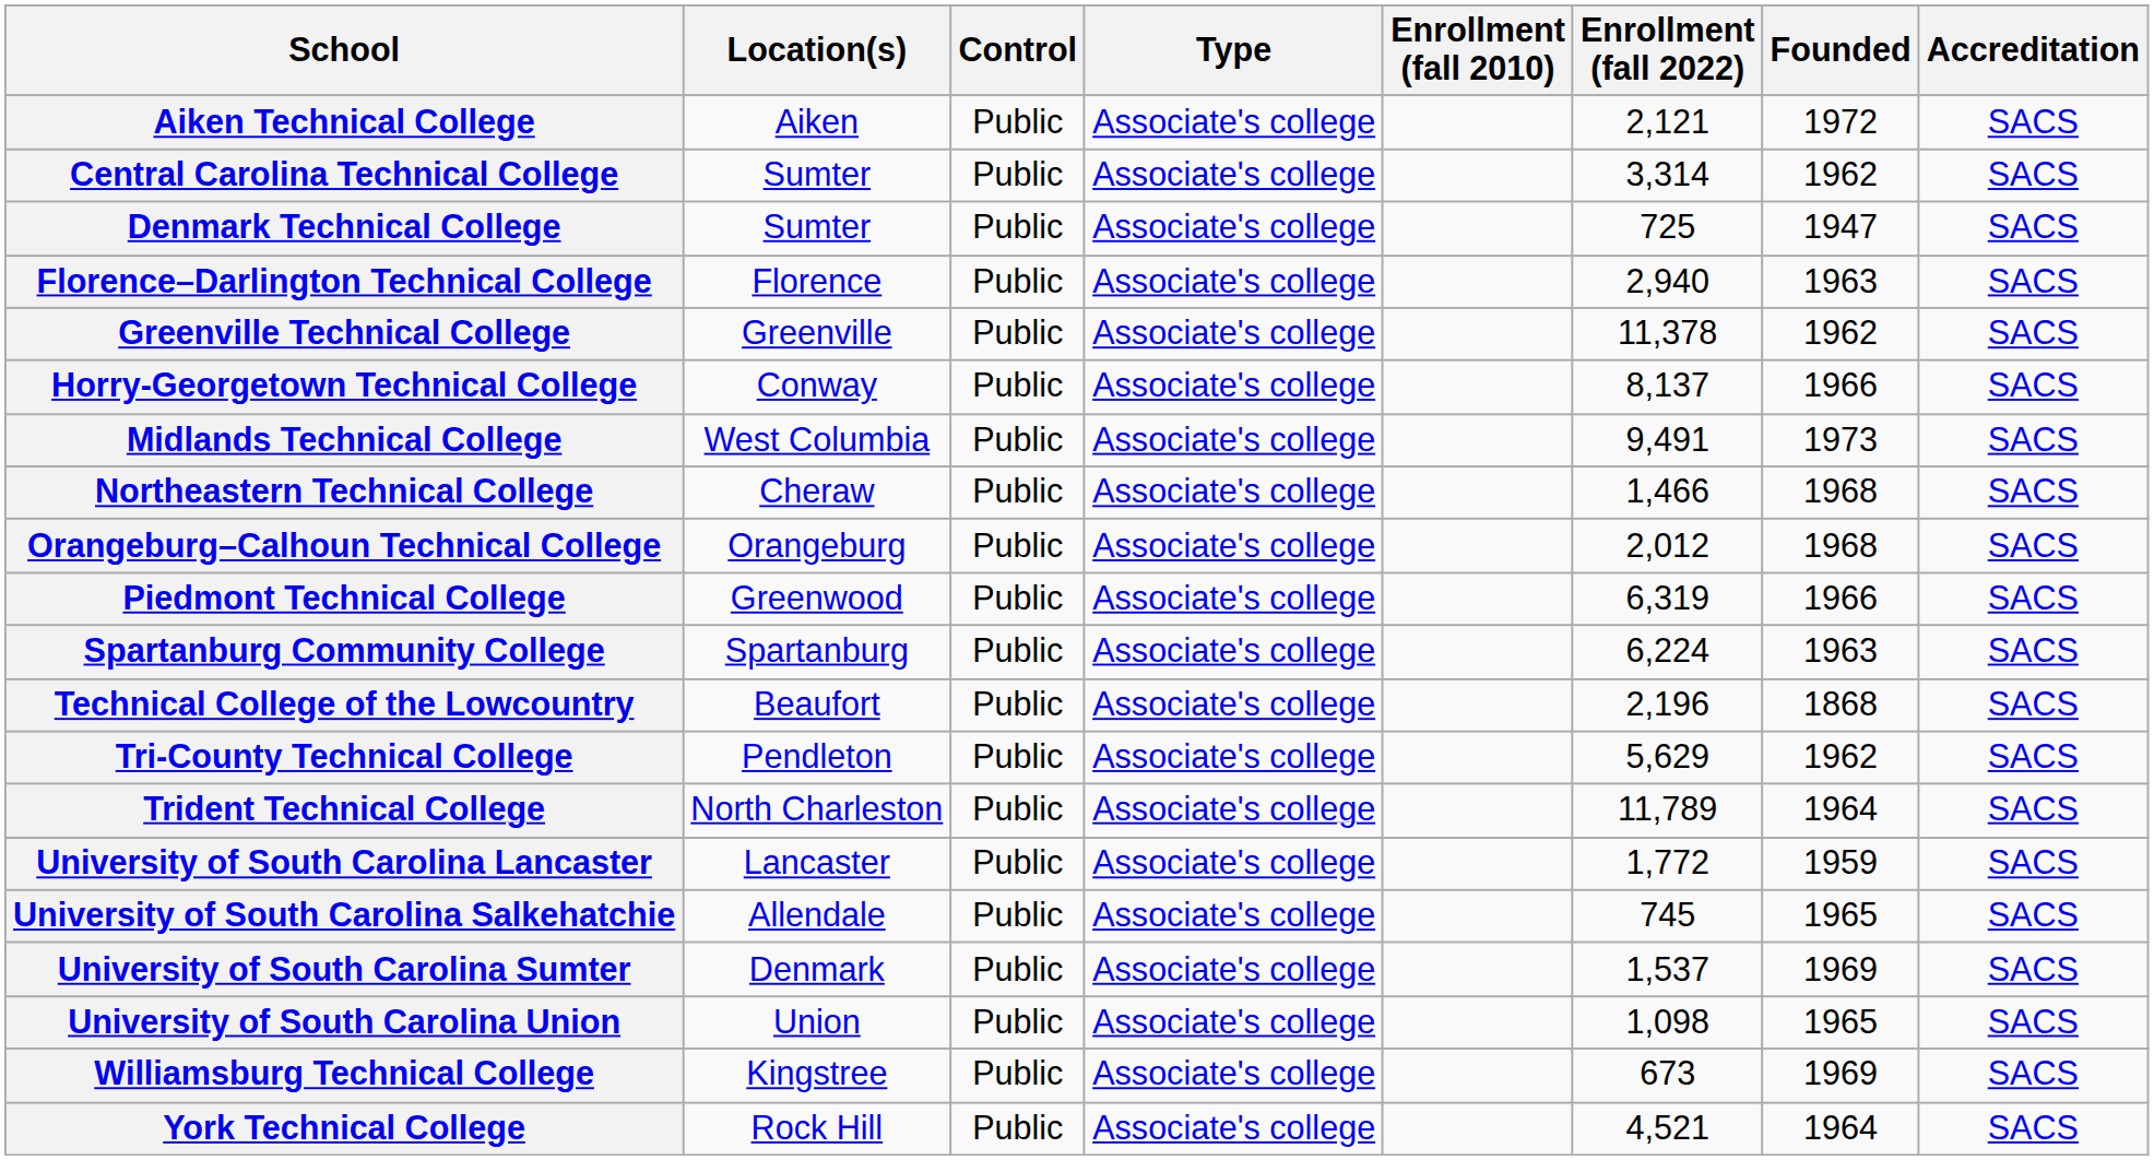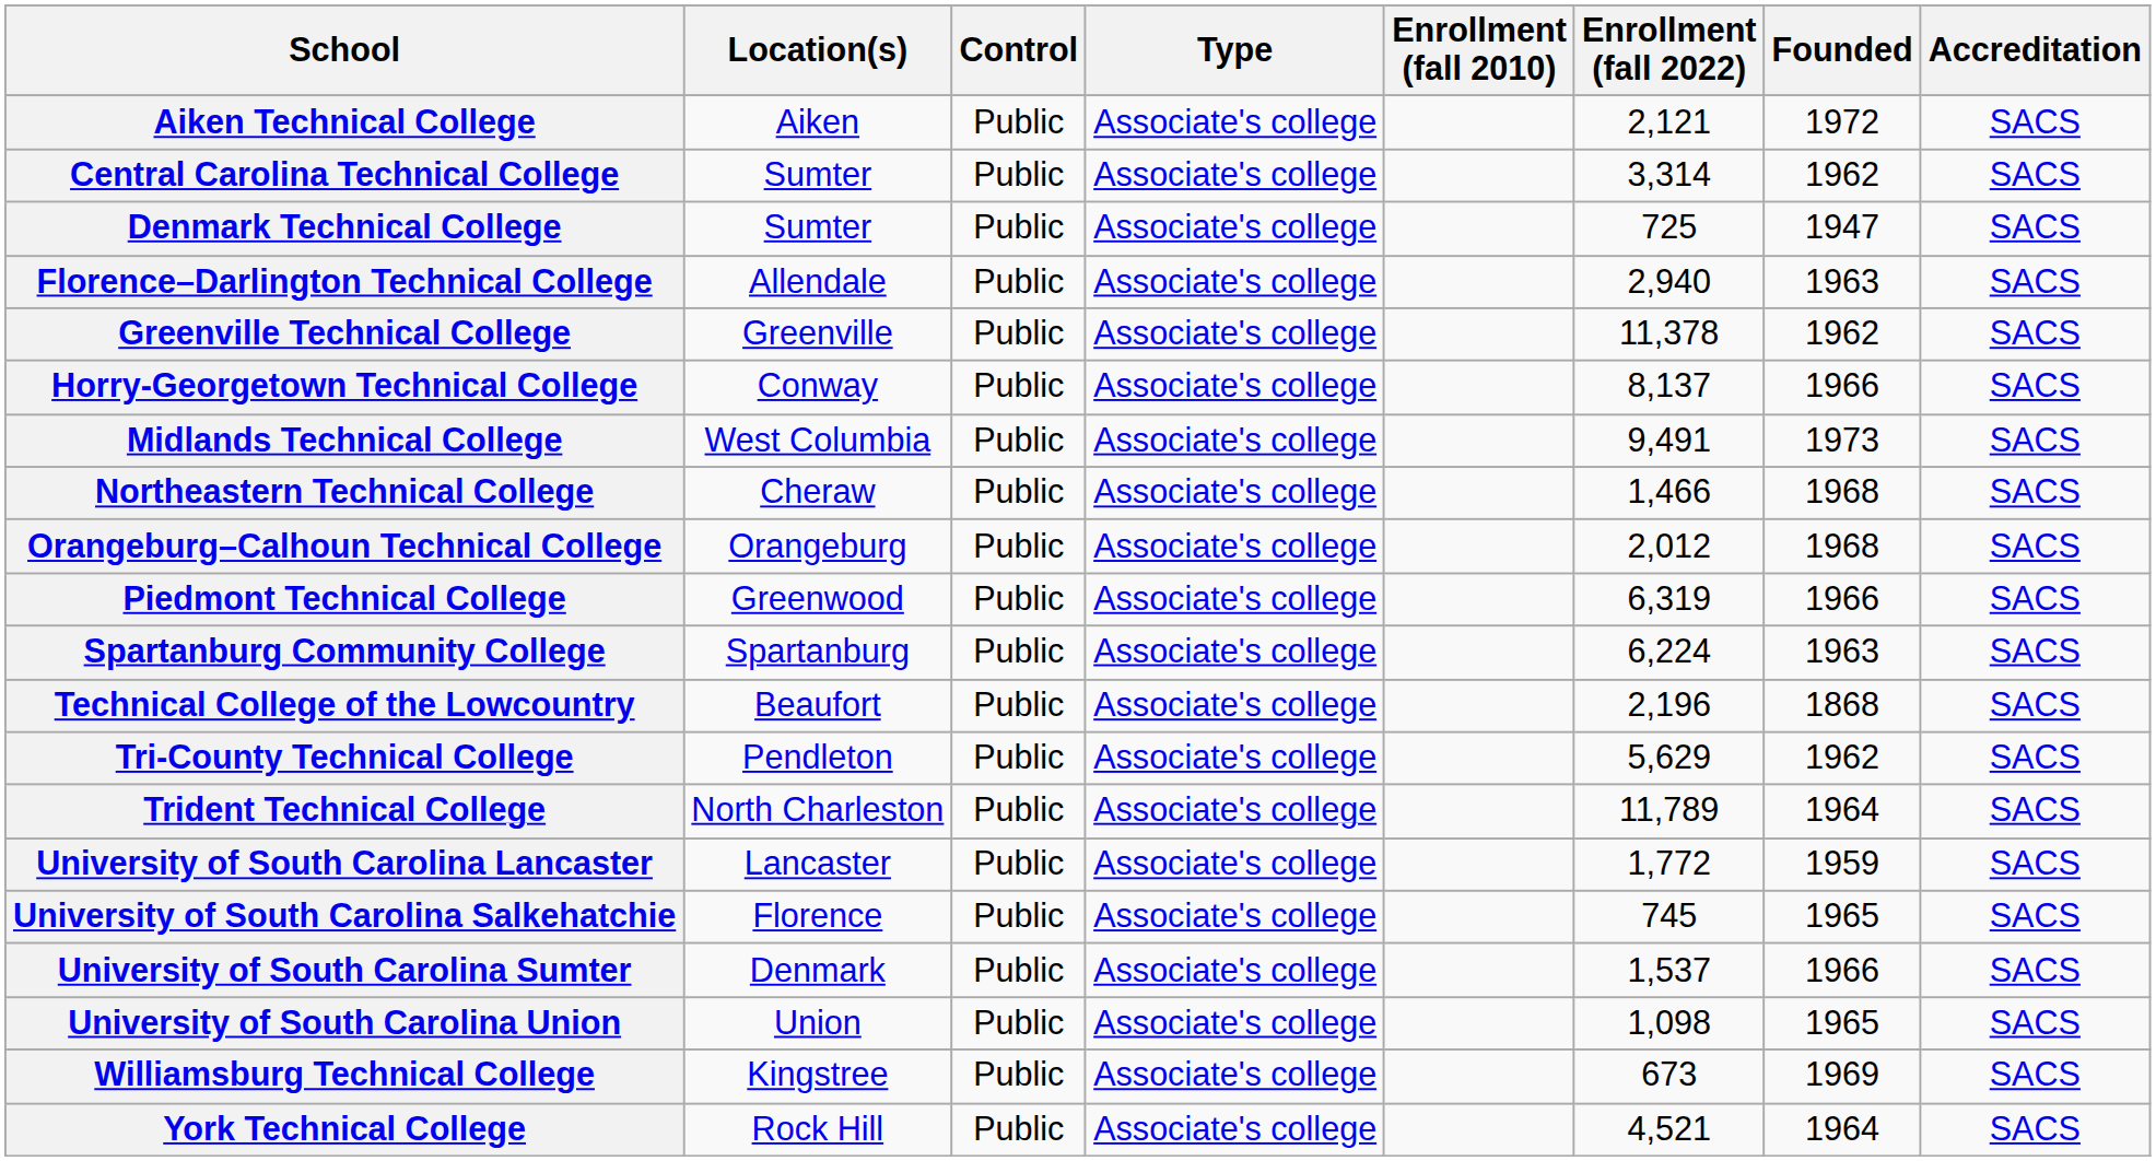Florence–Darlington Technical College | Location(s): Florence -> Allendale
University of South Carolina Salkehatchie | Location(s): Allendale -> Florence
University of South Carolina Sumter | Founded: 1969 -> 1966
